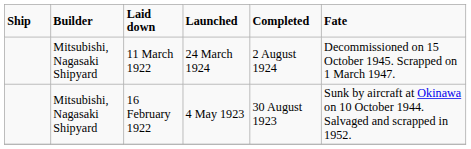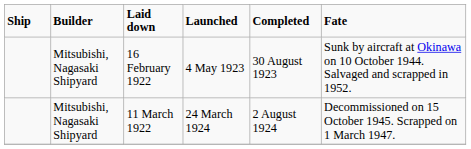rows swapped: 16 February 1922 <-> 11 March 1922
